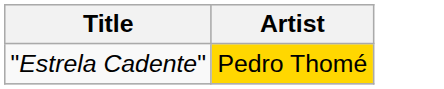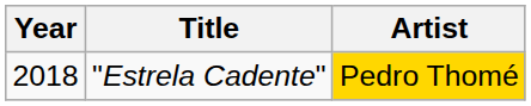+ column: Year | 2018
